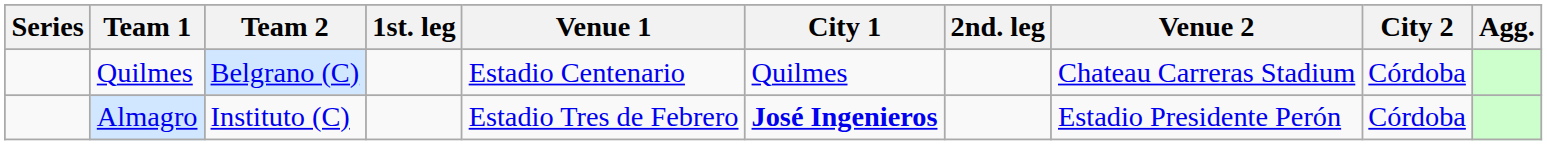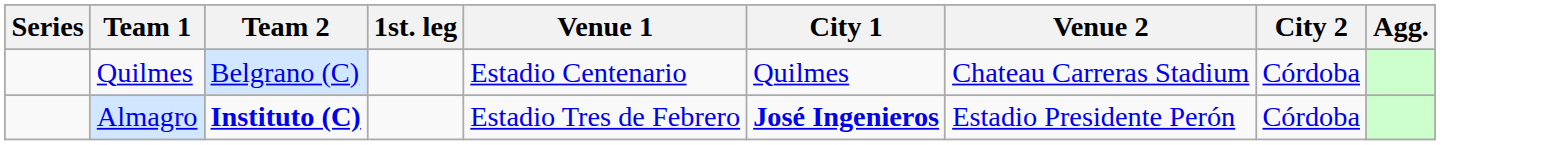- column: 2nd. leg
Almagro | Team 2: normal -> bold
